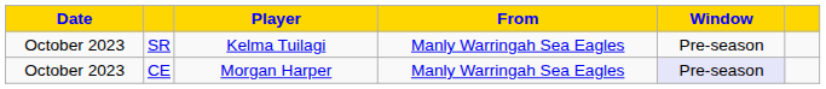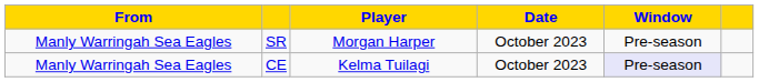columns swapped: Date <-> From
SR | Player: Kelma Tuilagi -> Morgan Harper
CE | Player: Morgan Harper -> Kelma Tuilagi
